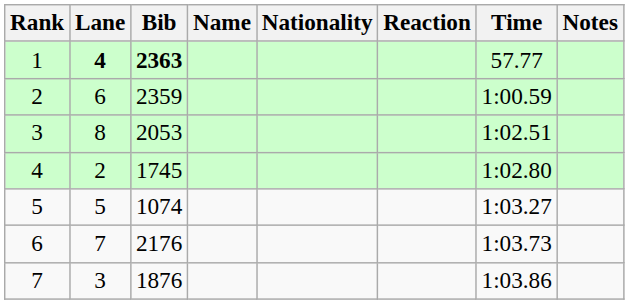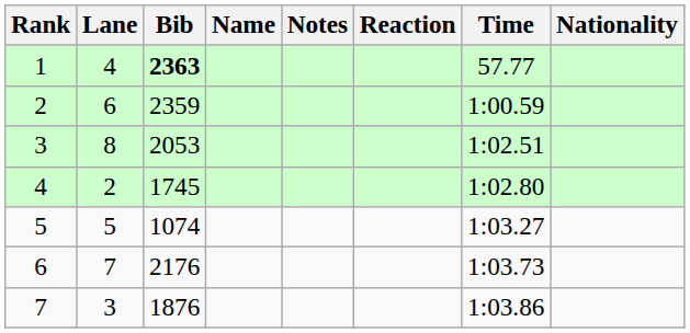columns swapped: Nationality <-> Notes
1 | Lane: bold -> normal
